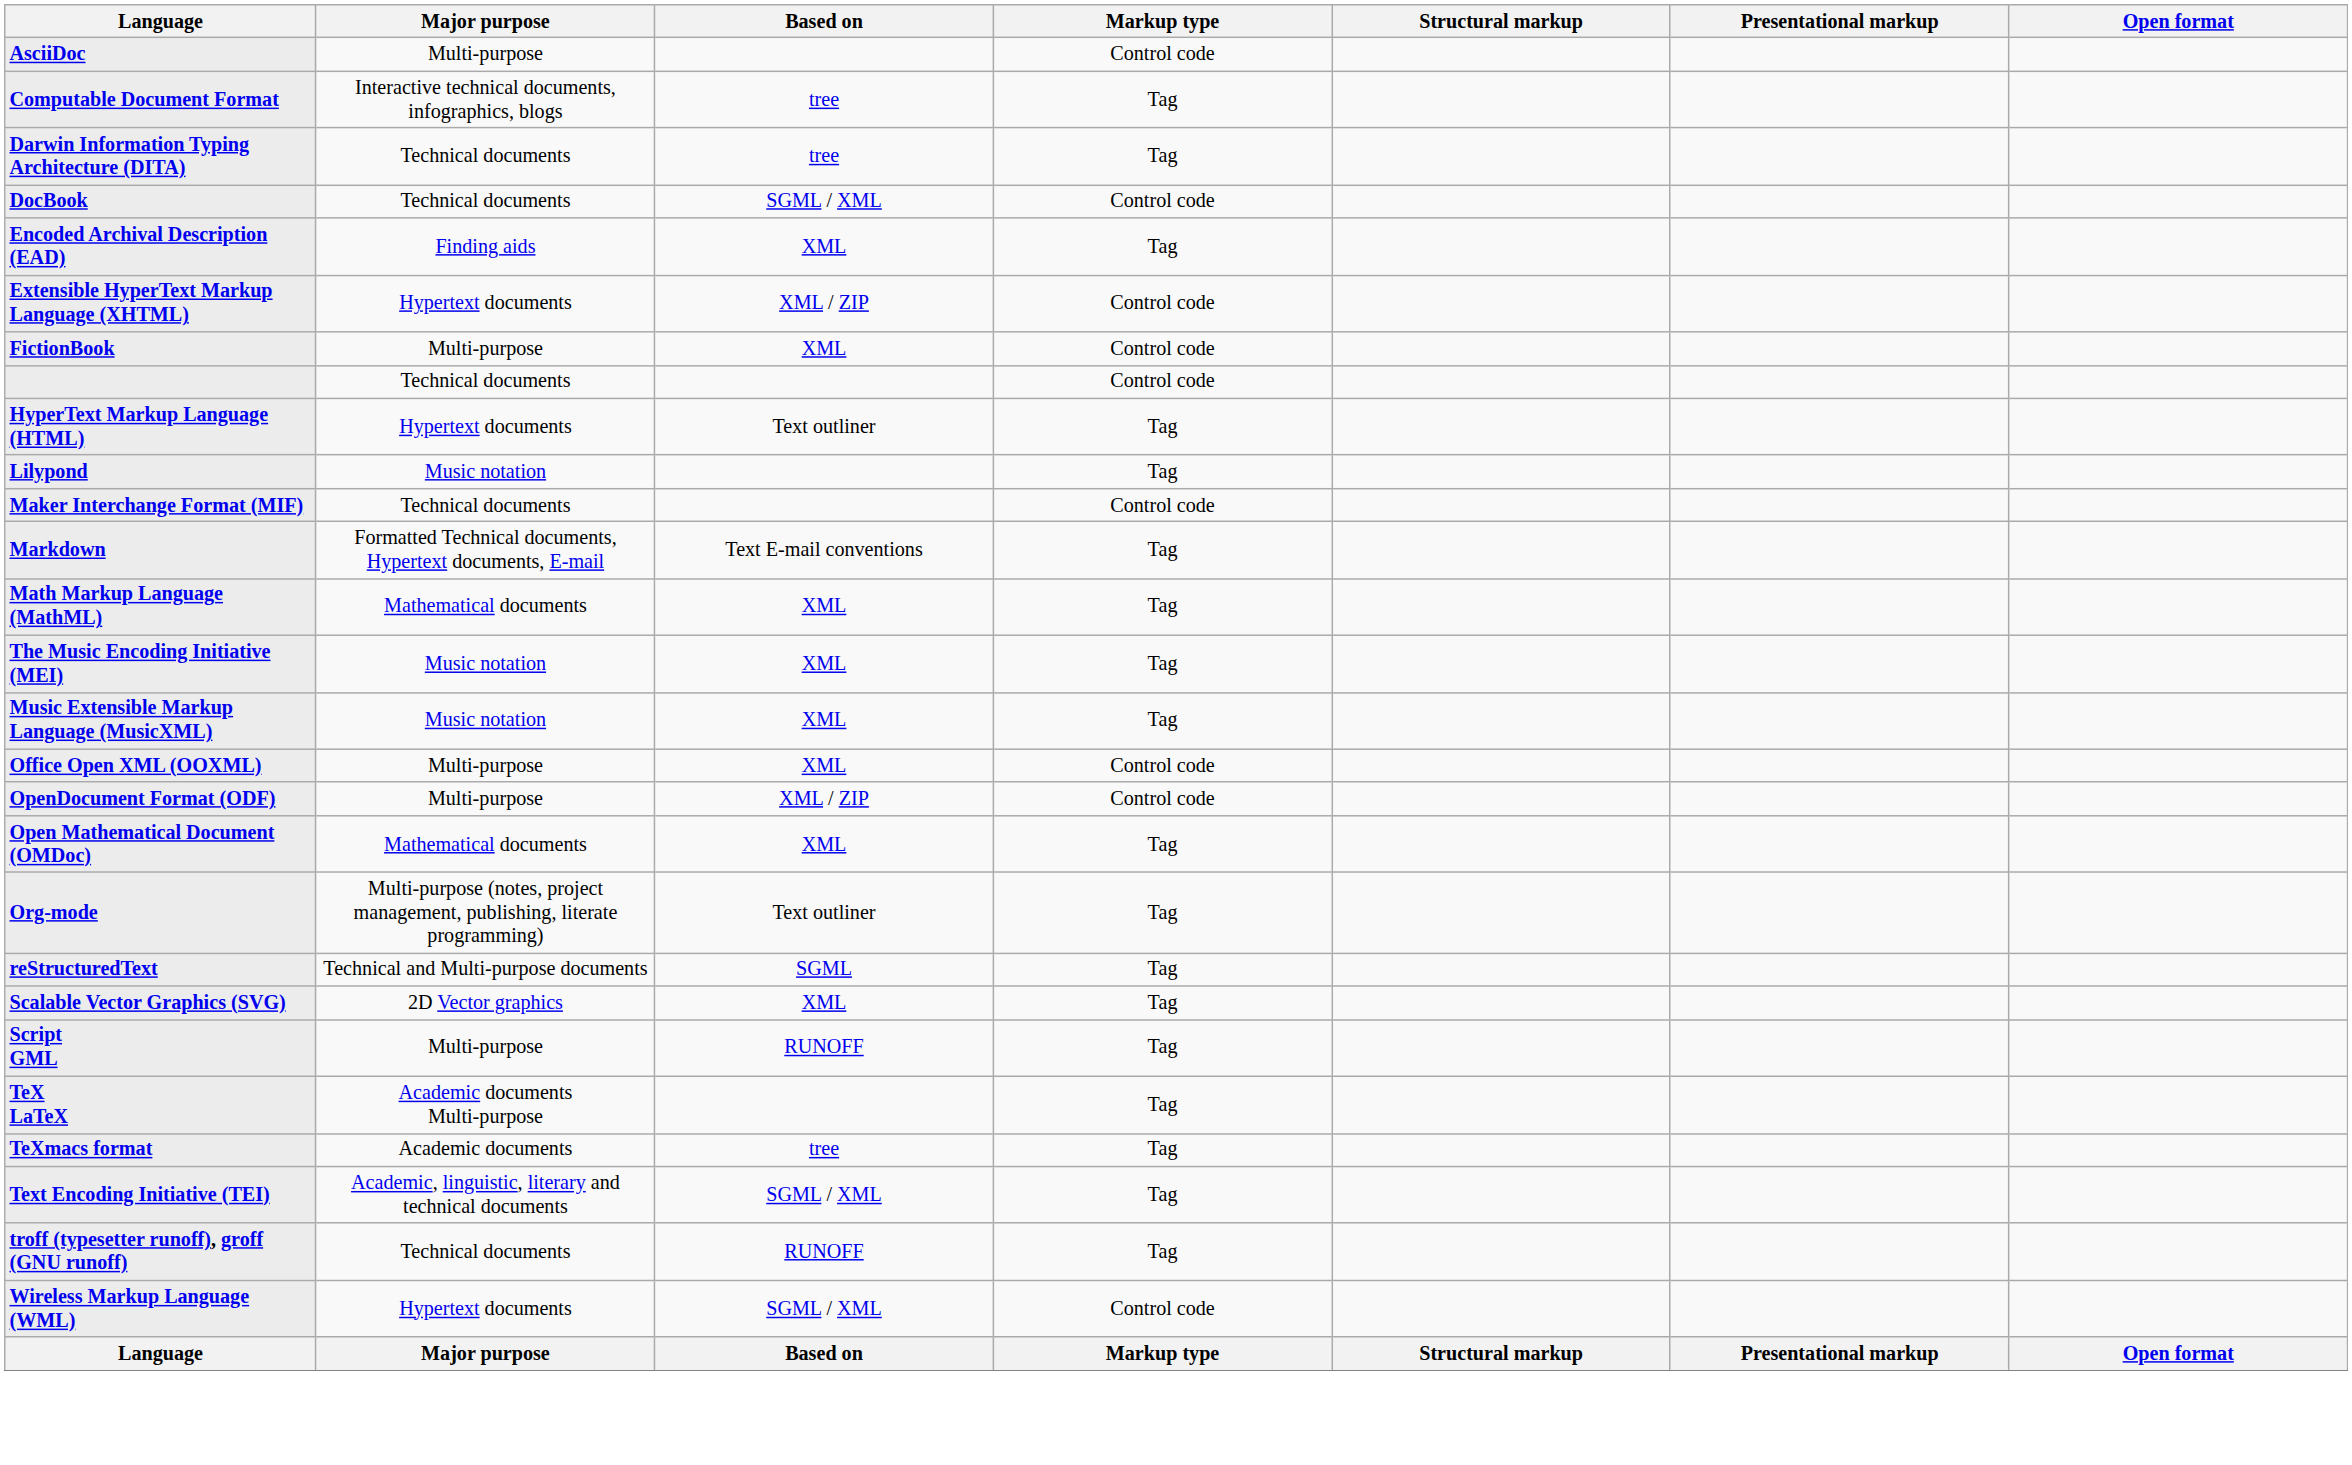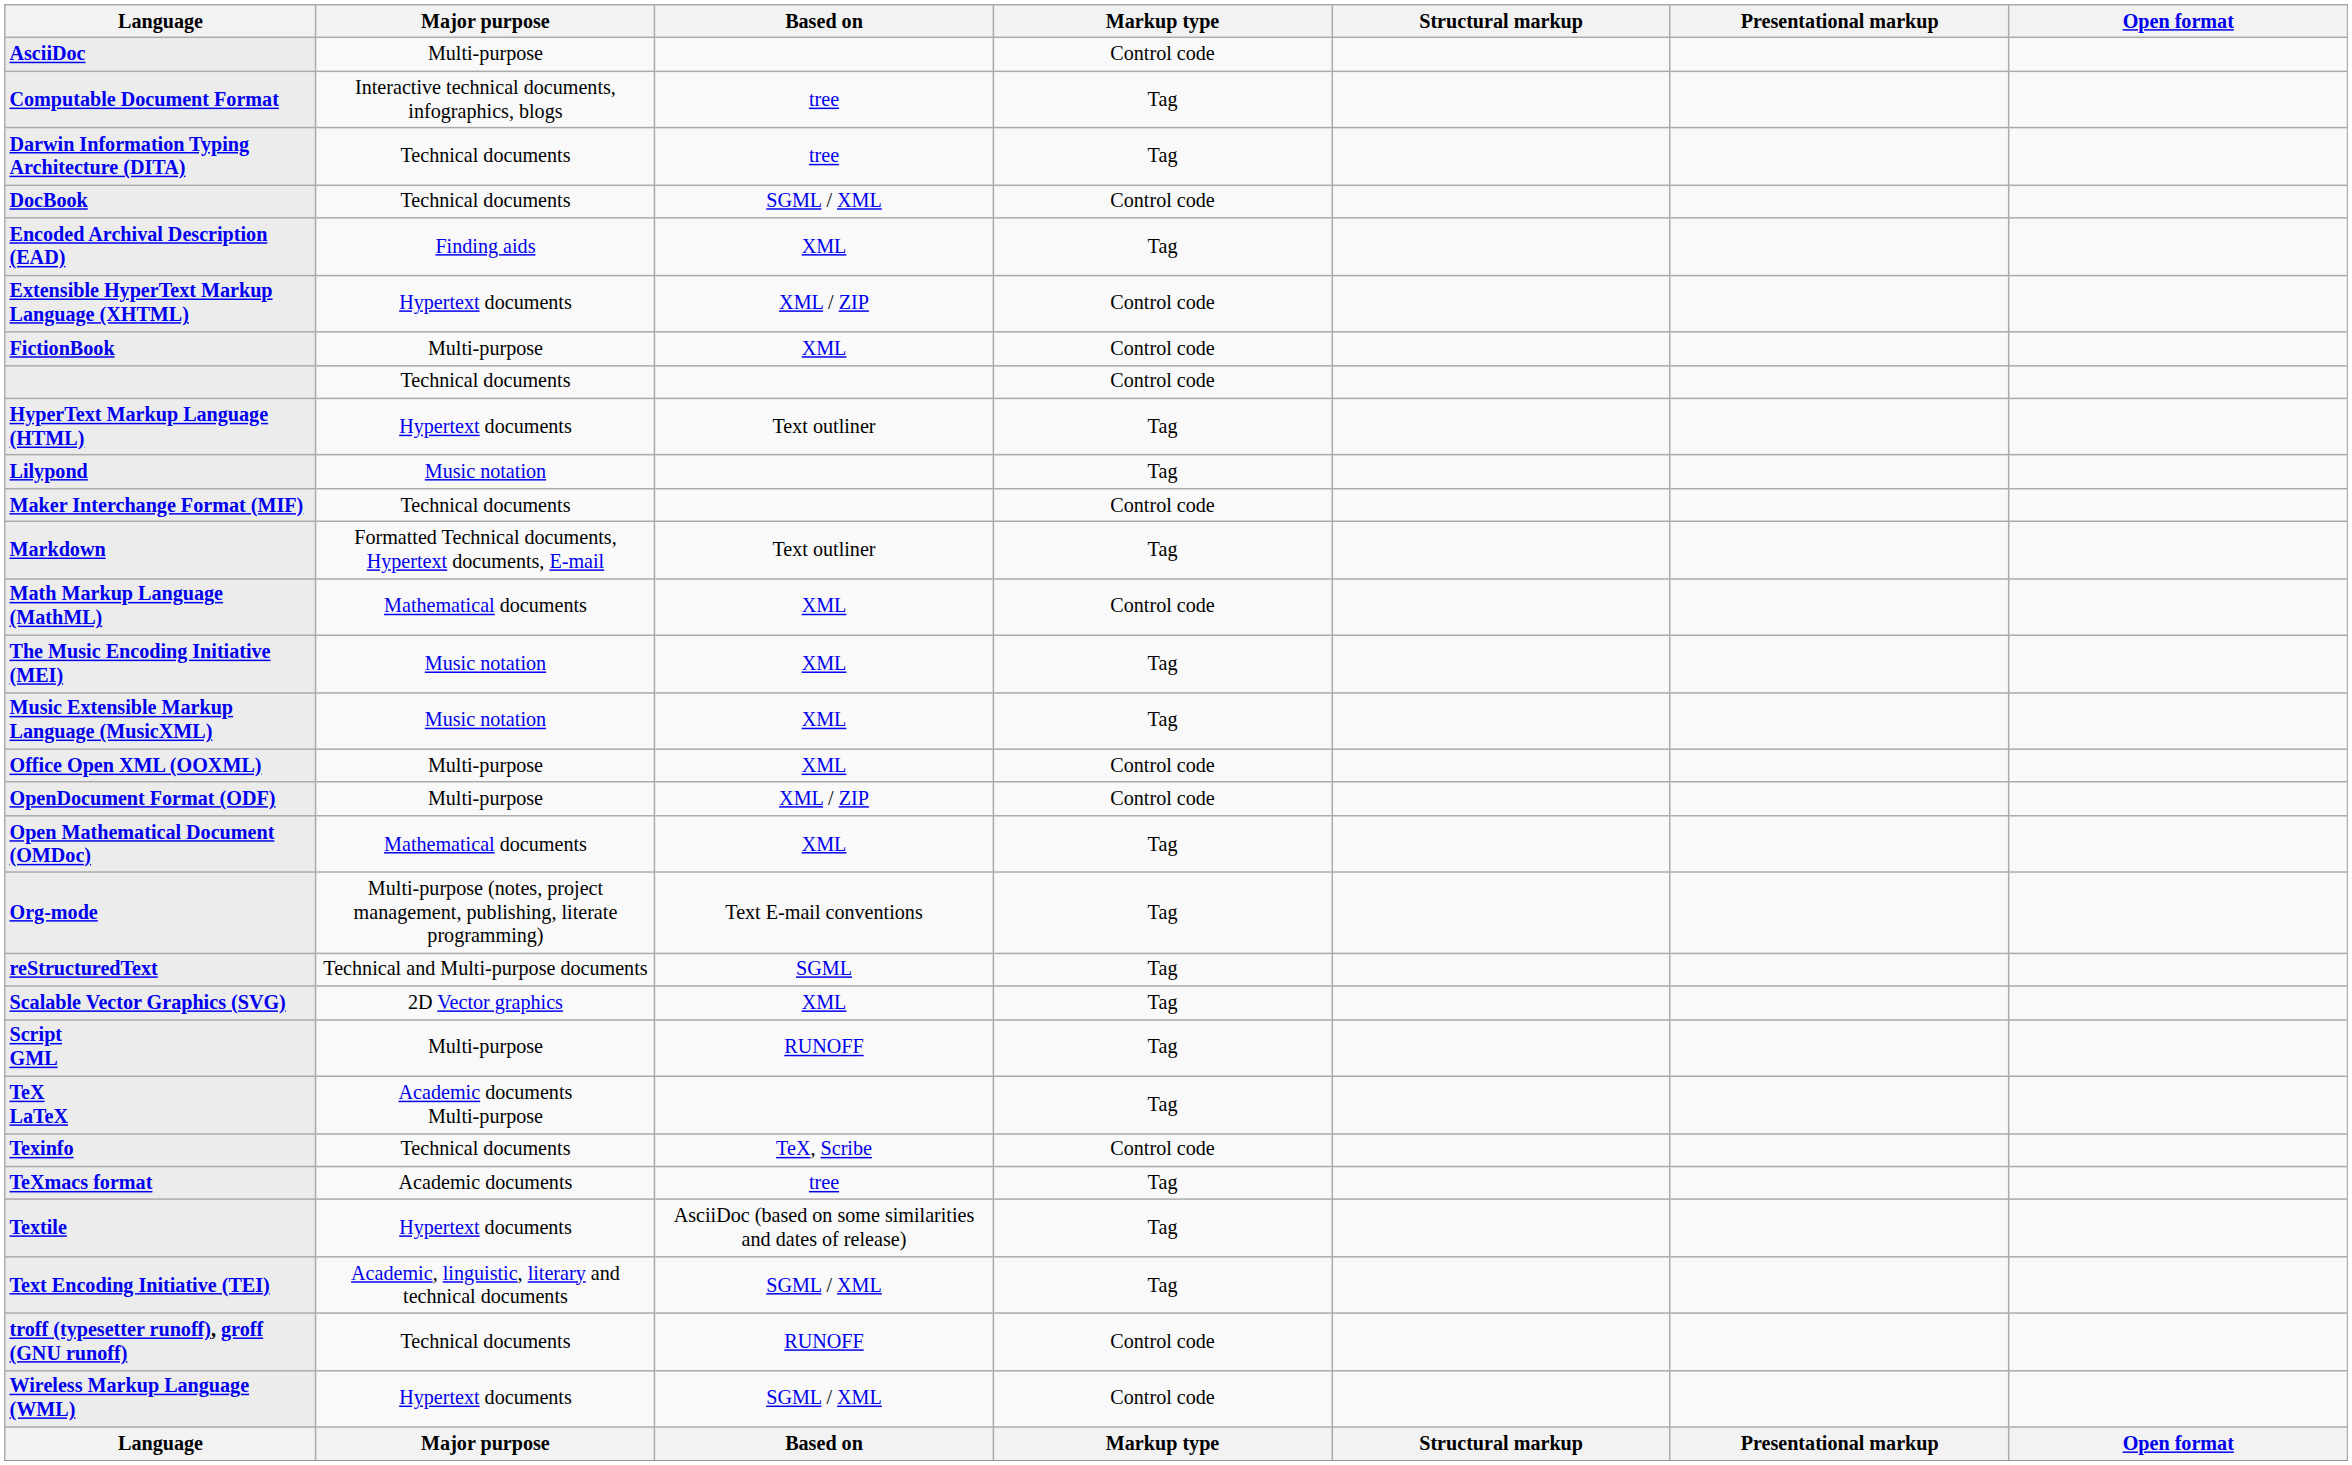Markdown | Based on: Text E-mail conventions -> Text outliner
Math Markup Language (MathML) | Markup type: Tag -> Control code
Org-mode | Based on: Text outliner -> Text E-mail conventions
+ row: Texinfo | Technical documents | TeX, Scribe | Control code
+ row: Textile | Hypertext documents | AsciiDoc (based on some similarities and dates of release) | Tag
troff (typesetter runoff), groff (GNU runoff) | Markup type: Tag -> Control code
